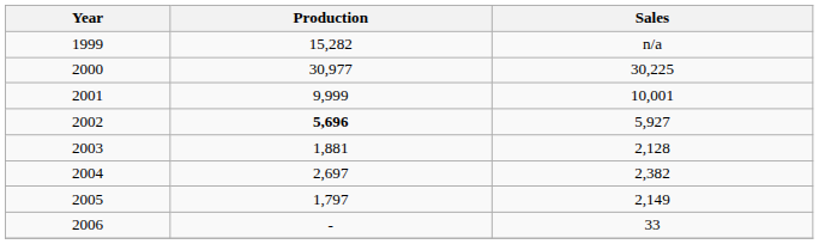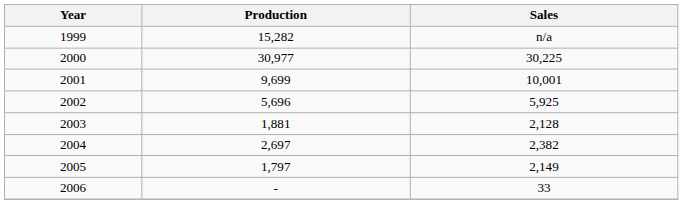2001 | Production: 9,999 -> 9,699
2002 | Production: bold -> normal
2002 | Sales: 5,927 -> 5,925
